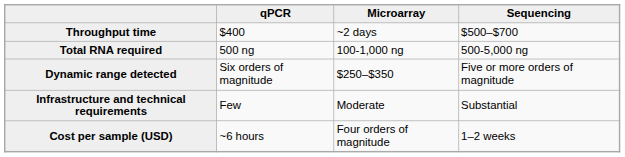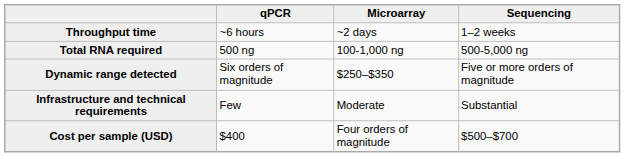Throughput time | qPCR: $400 -> ~6 hours
Throughput time | Sequencing: $500–$700 -> 1–2 weeks
Cost per sample (USD) | qPCR: ~6 hours -> $400
Cost per sample (USD) | Sequencing: 1–2 weeks -> $500–$700
